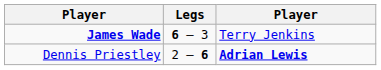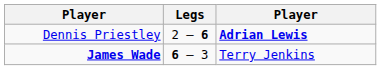rows swapped: James Wade <-> Dennis Priestley
